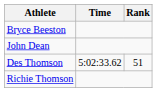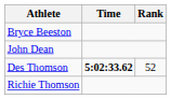Des Thomson | Time: normal -> bold
Des Thomson | Rank: 51 -> 52
